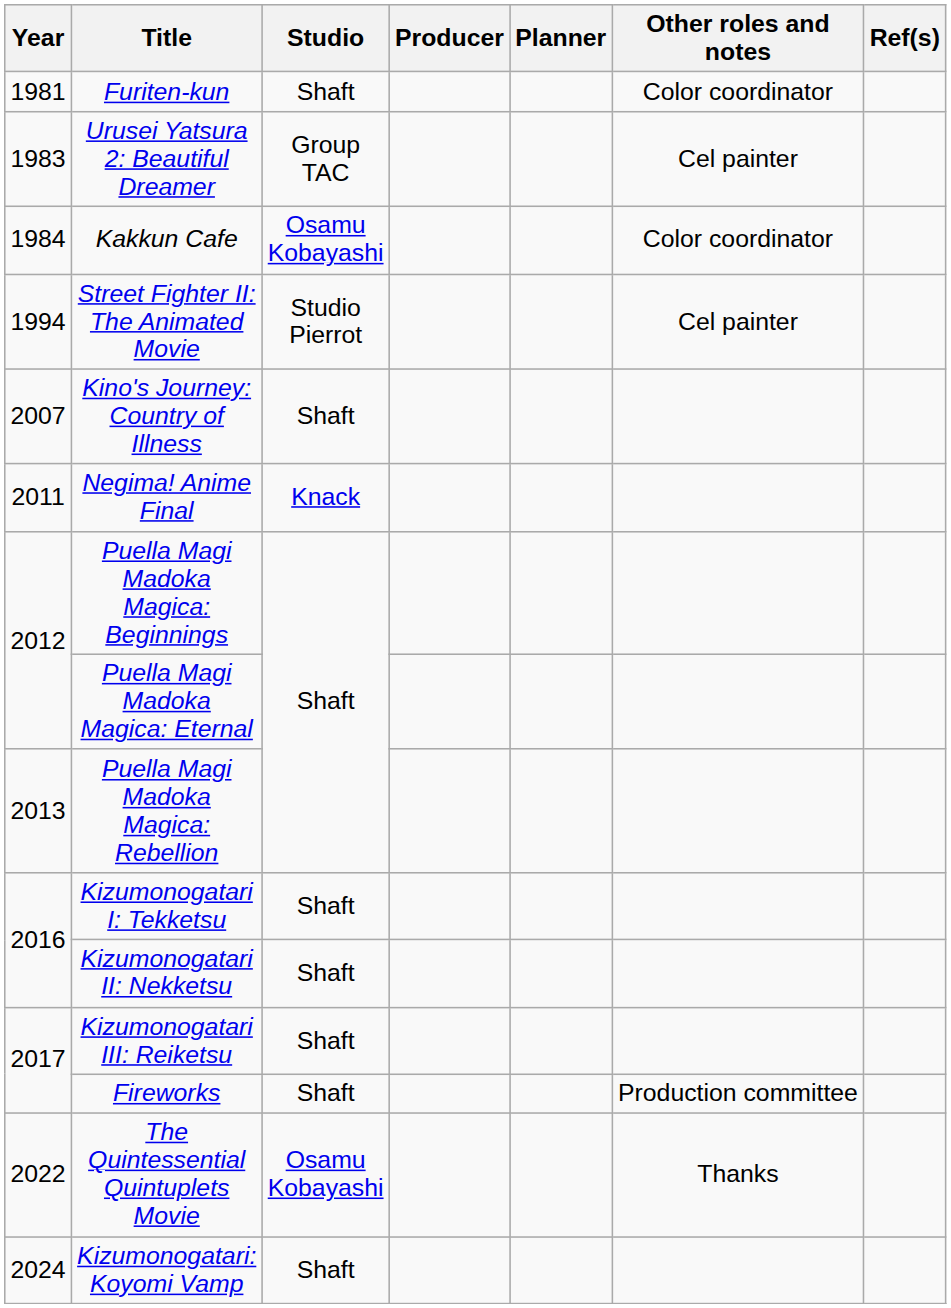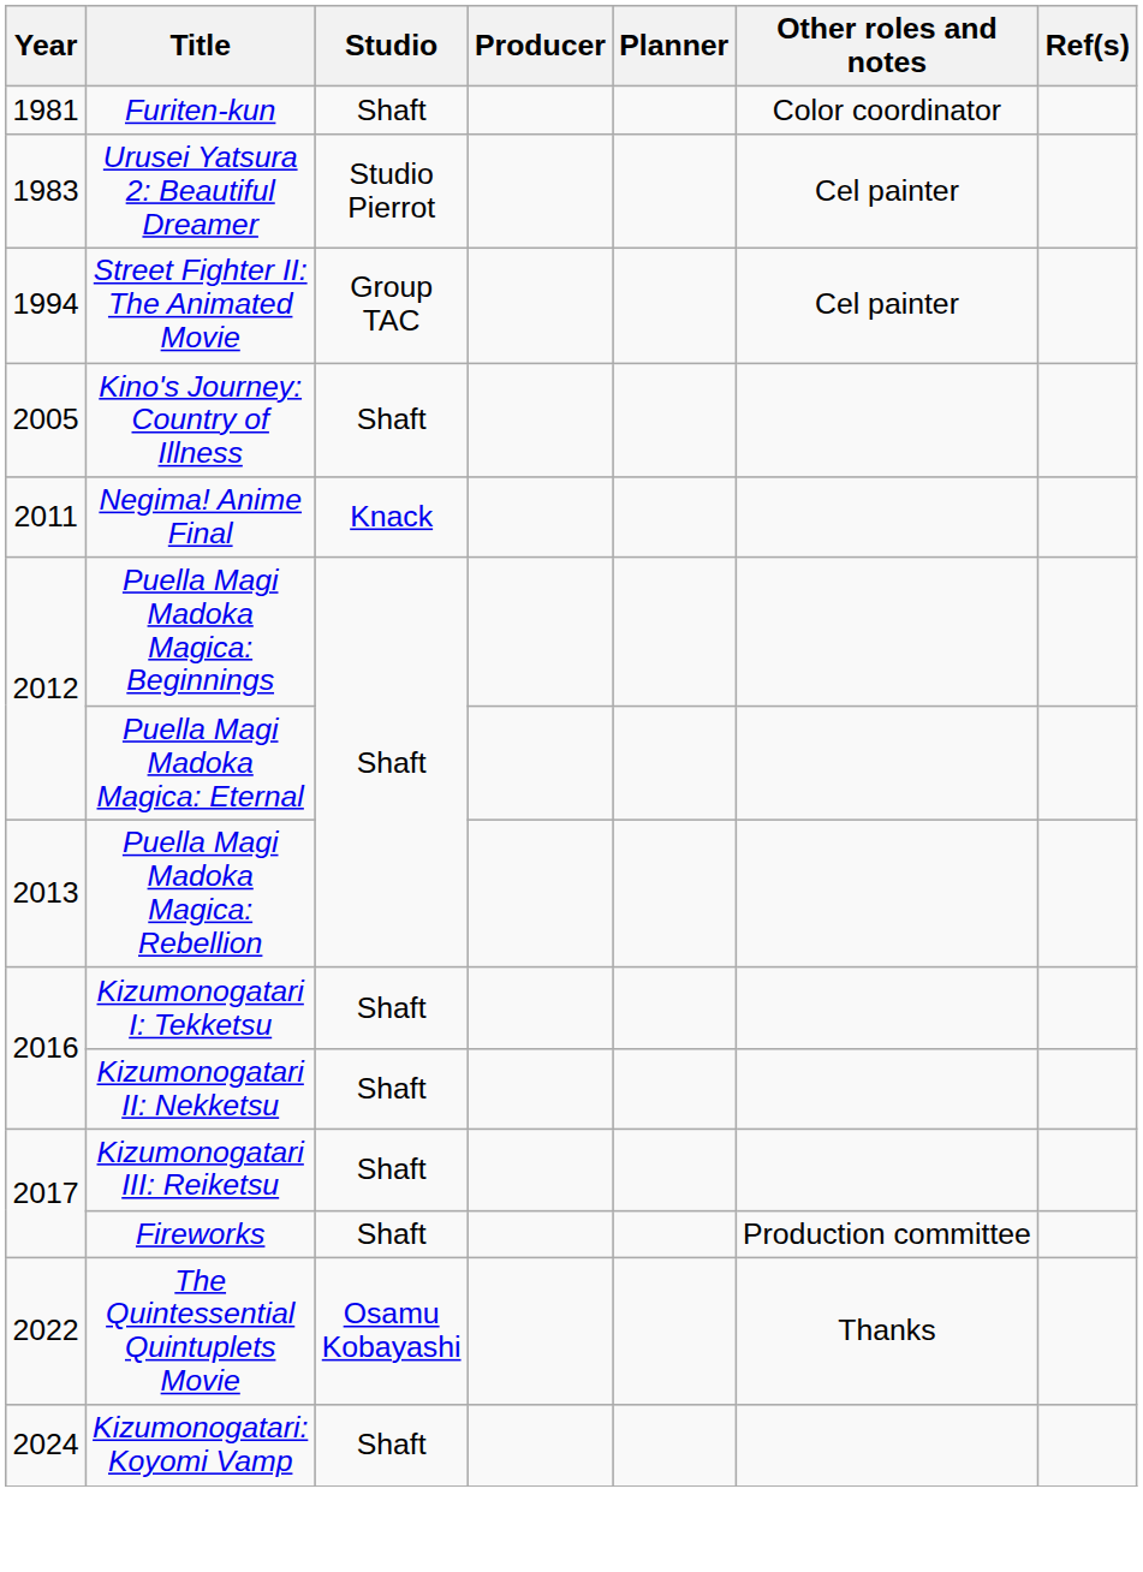Urusei Yatsura 2: Beautiful Dreamer | Studio: Group TAC -> Studio Pierrot
- row: 1984 | Kakkun Cafe | Osamu Kobayashi | Color coordinator
Street Fighter II: The Animated Movie | Studio: Studio Pierrot -> Group TAC
Kino's Journey: Country of Illness | Year: 2007 -> 2005
